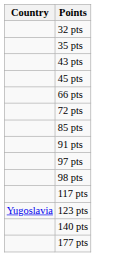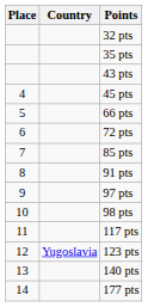+ column: Place | 4 | 5 | 6 | 7 | 8 | 9 | 10 | 11 | 12 | 13 | 14
